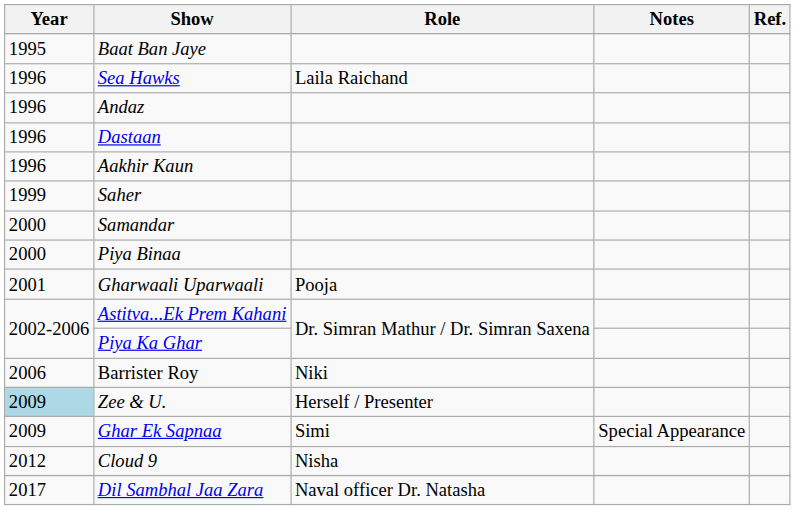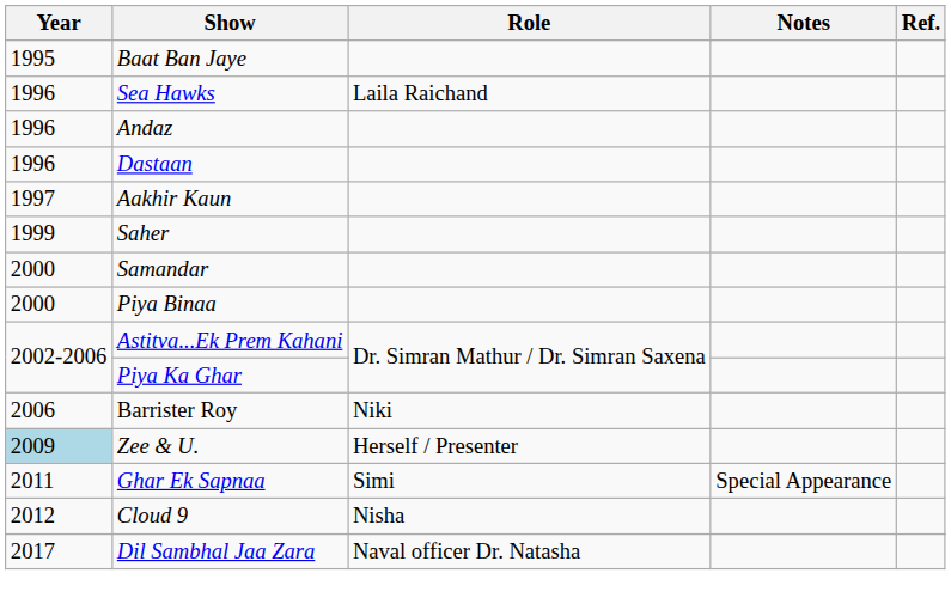Aakhir Kaun | Year: 1996 -> 1997
- row: 2001 | Gharwaali Uparwaali | Pooja
Ghar Ek Sapnaa | Year: 2009 -> 2011
